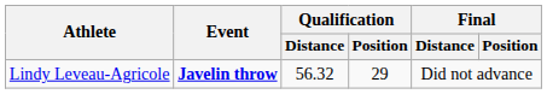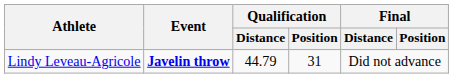Lindy Leveau-Agricole | Qualification / Distance: 56.32 -> 44.79
Lindy Leveau-Agricole | Qualification / Position: 29 -> 31
